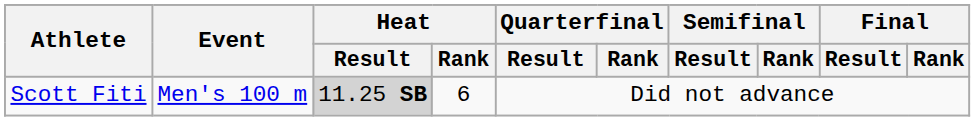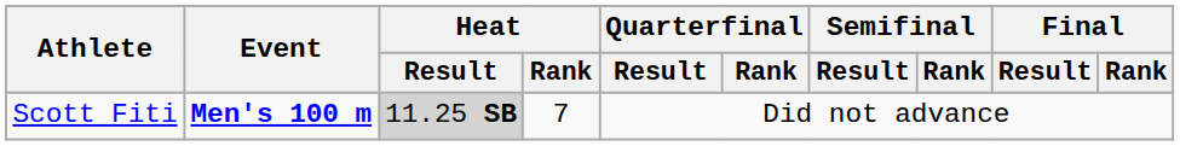Scott Fiti | Event: normal -> bold
Scott Fiti | Heat / Rank: 6 -> 7
